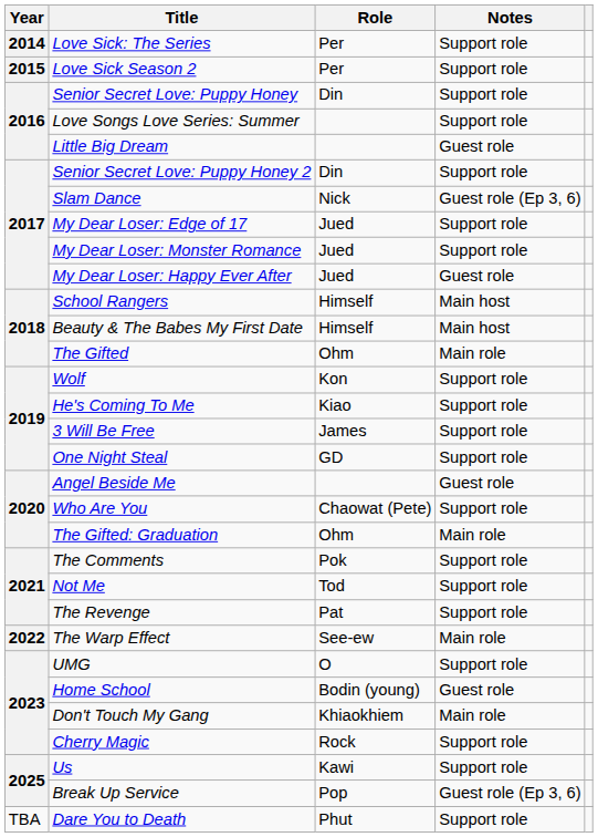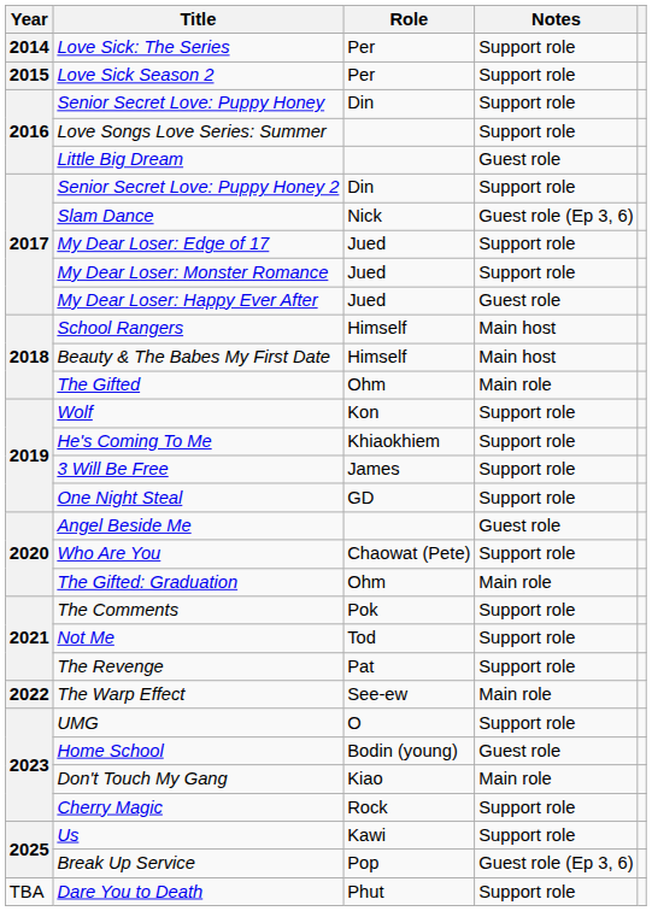He's Coming To Me | Role: Kiao -> Khiaokhiem
Don't Touch My Gang | Role: Khiaokhiem -> Kiao
